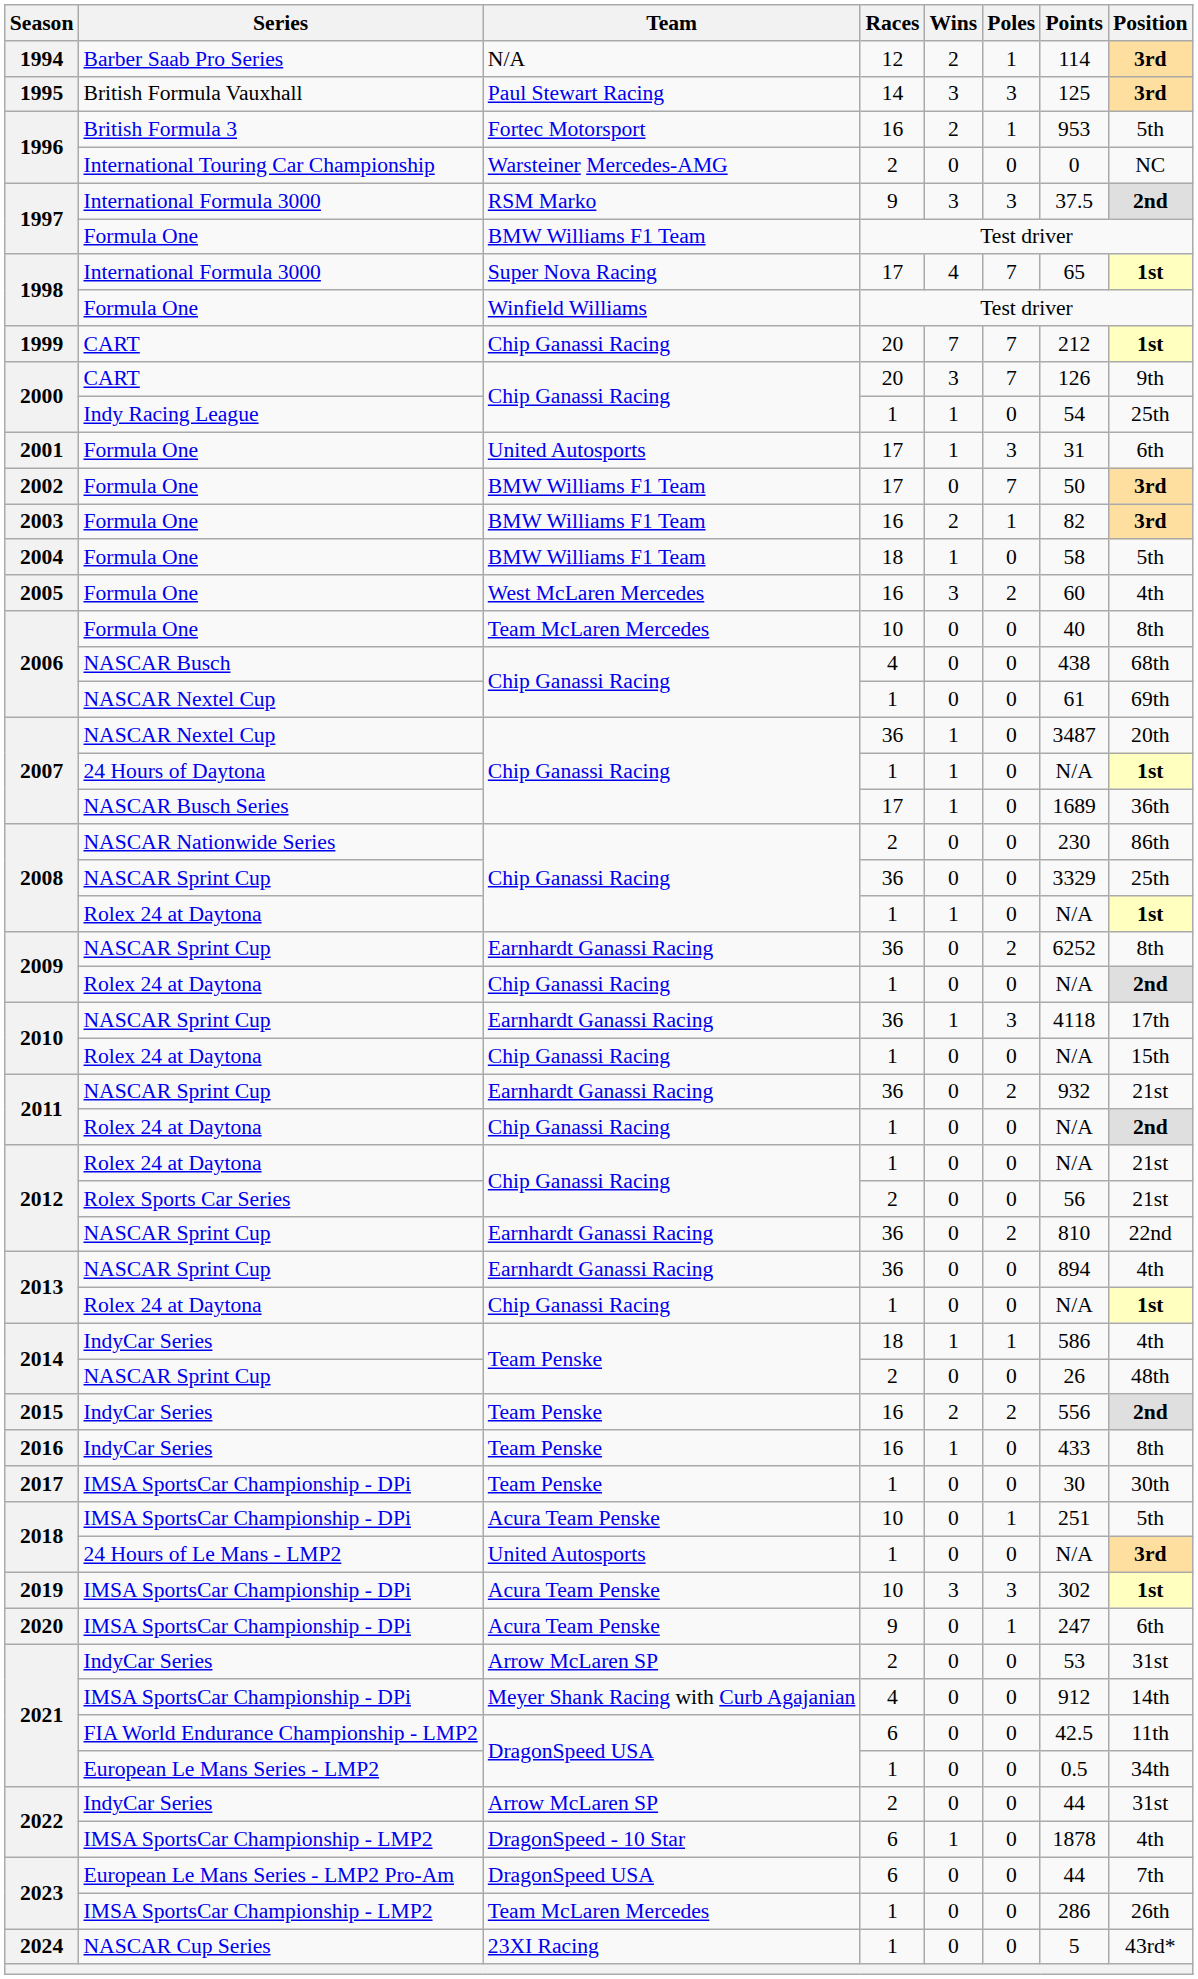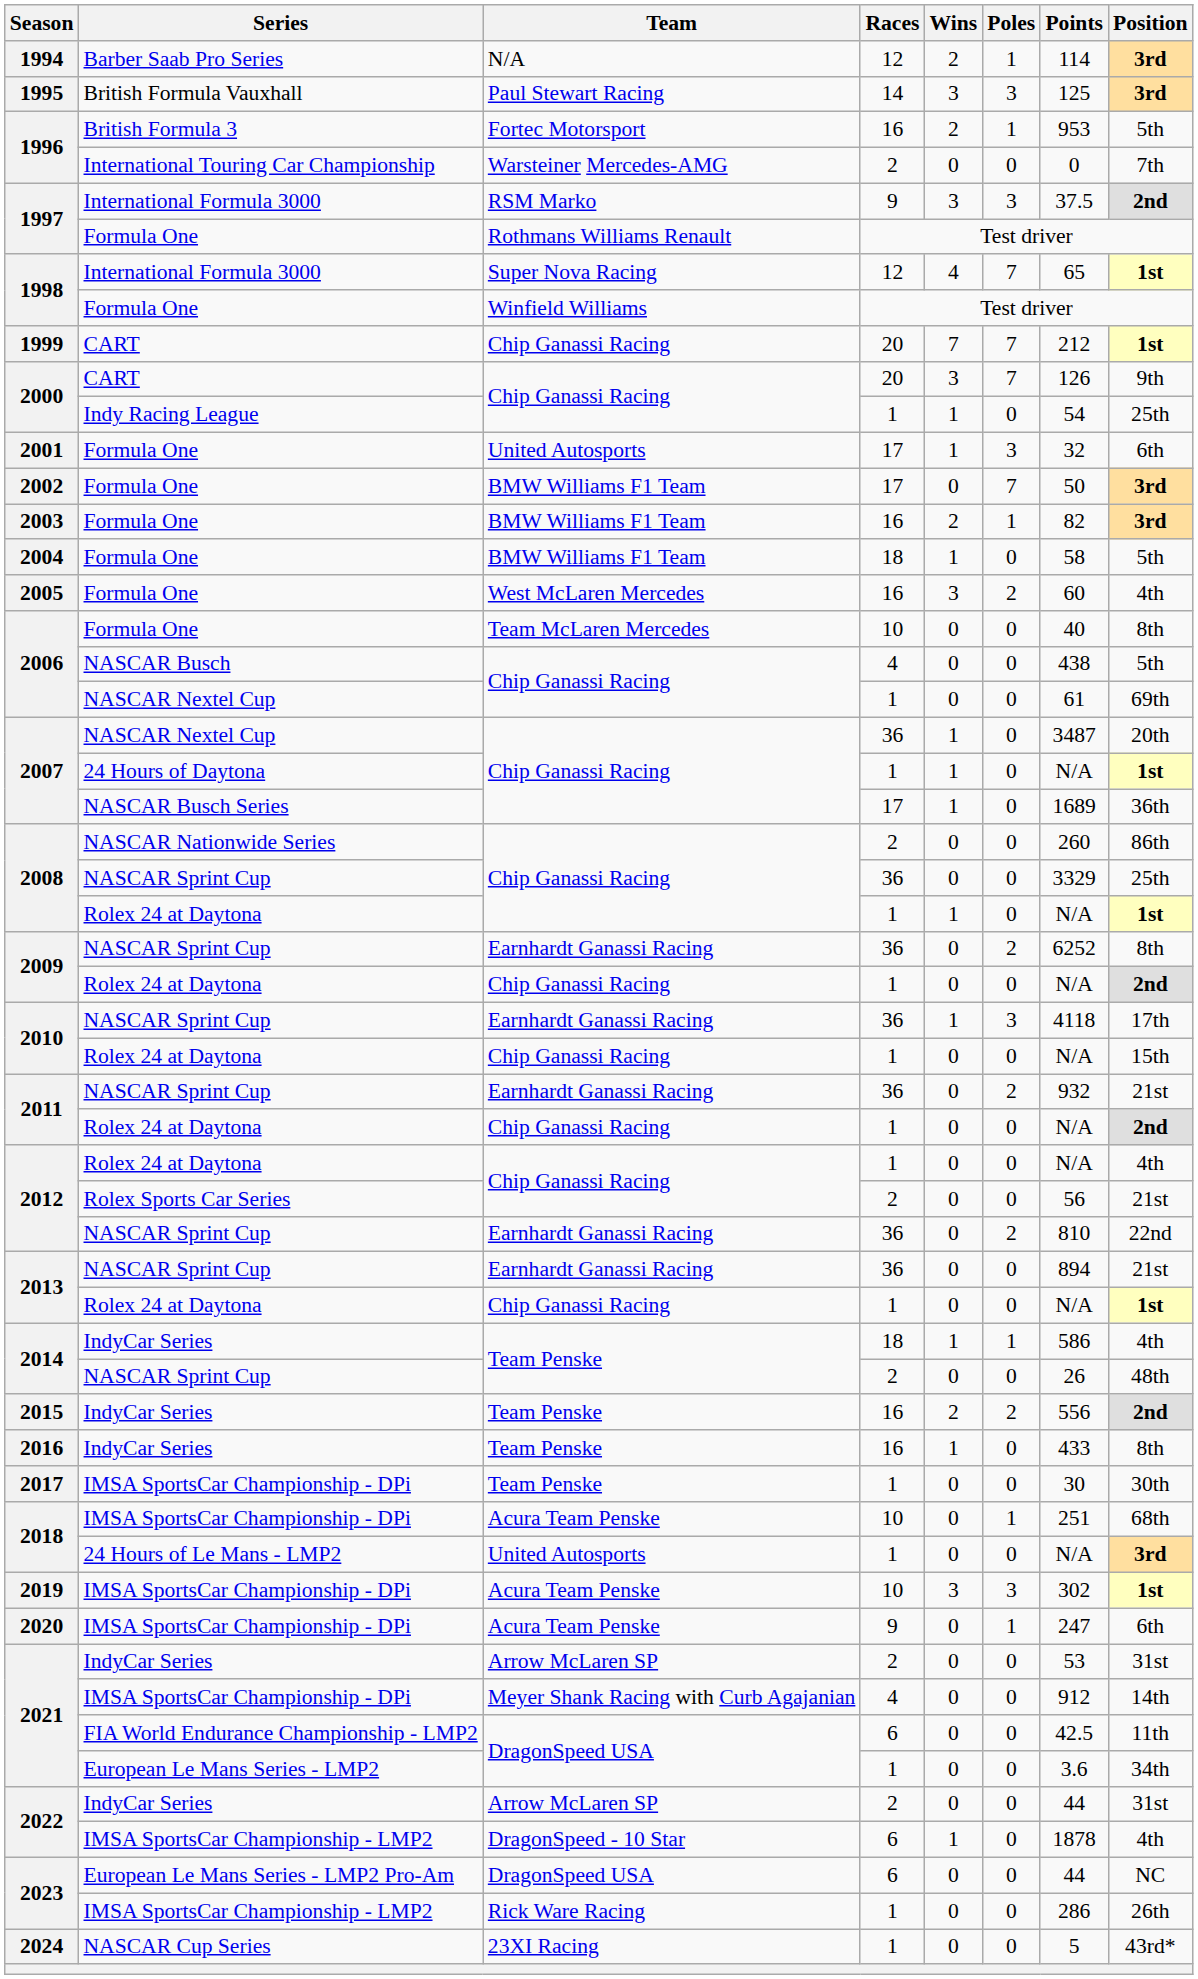1996 / International Touring Car Championship | Position: NC -> 7th
1997 / Formula One | Team: BMW Williams F1 Team -> Rothmans Williams Renault
1998 / International Formula 3000 | Races: 17 -> 12
2001 | Points: 31 -> 32
2006 / NASCAR Busch | Position: 68th -> 5th
2008 / NASCAR Nationwide Series | Points: 230 -> 260
2012 / Rolex 24 at Daytona | Position: 21st -> 4th
2013 / NASCAR Sprint Cup | Position: 4th -> 21st
2018 / IMSA SportsCar Championship - DPi | Position: 5th -> 68th
2021 / European Le Mans Series - LMP2 | Points: 0.5 -> 3.6
2023 / European Le Mans Series - LMP2 Pro-Am | Position: 7th -> NC
2023 / IMSA SportsCar Championship - LMP2 | Team: Team McLaren Mercedes -> Rick Ware Racing
